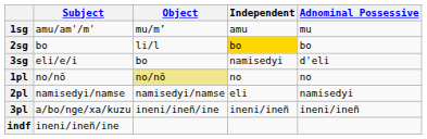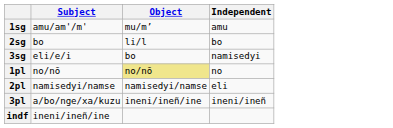- column: Adnominal Possessive | mu | bo | d'eli | no | namisedyi | ineni/ineñ
2sg | Independent: gold background -> no background
